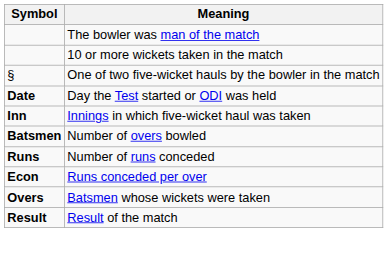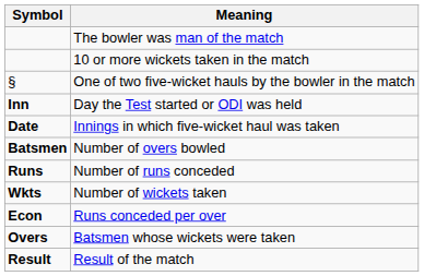Day the Test started or ODI was held | Symbol: Date -> Inn
Innings in which five-wicket haul was taken | Symbol: Inn -> Date
+ row: Wkts | Number of wickets taken
